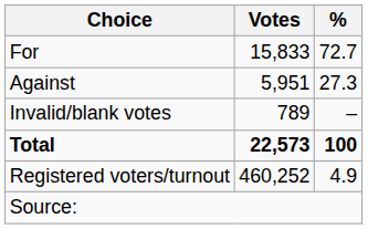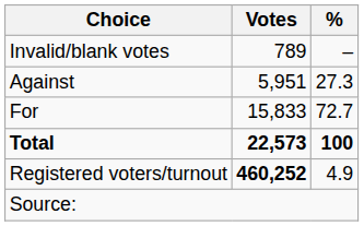rows swapped: For <-> Invalid/blank votes
Registered voters/turnout | Votes: normal -> bold
